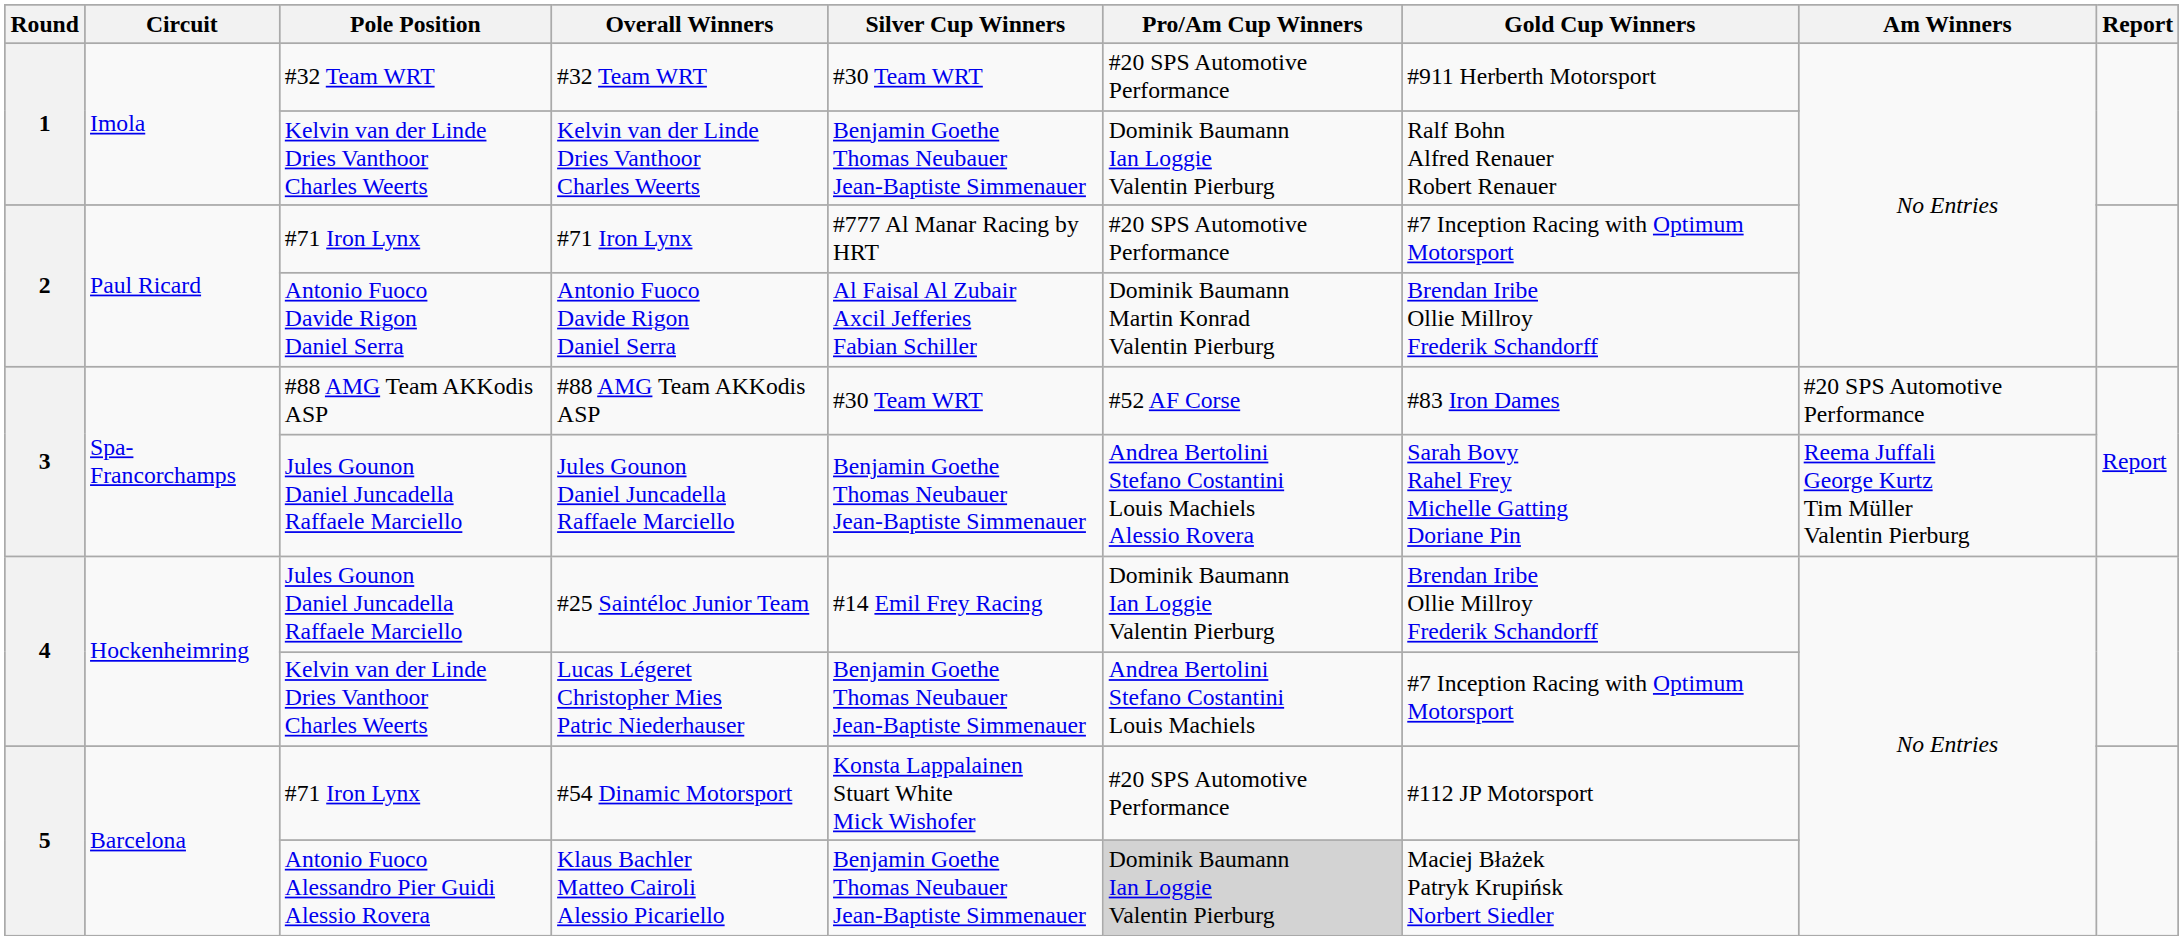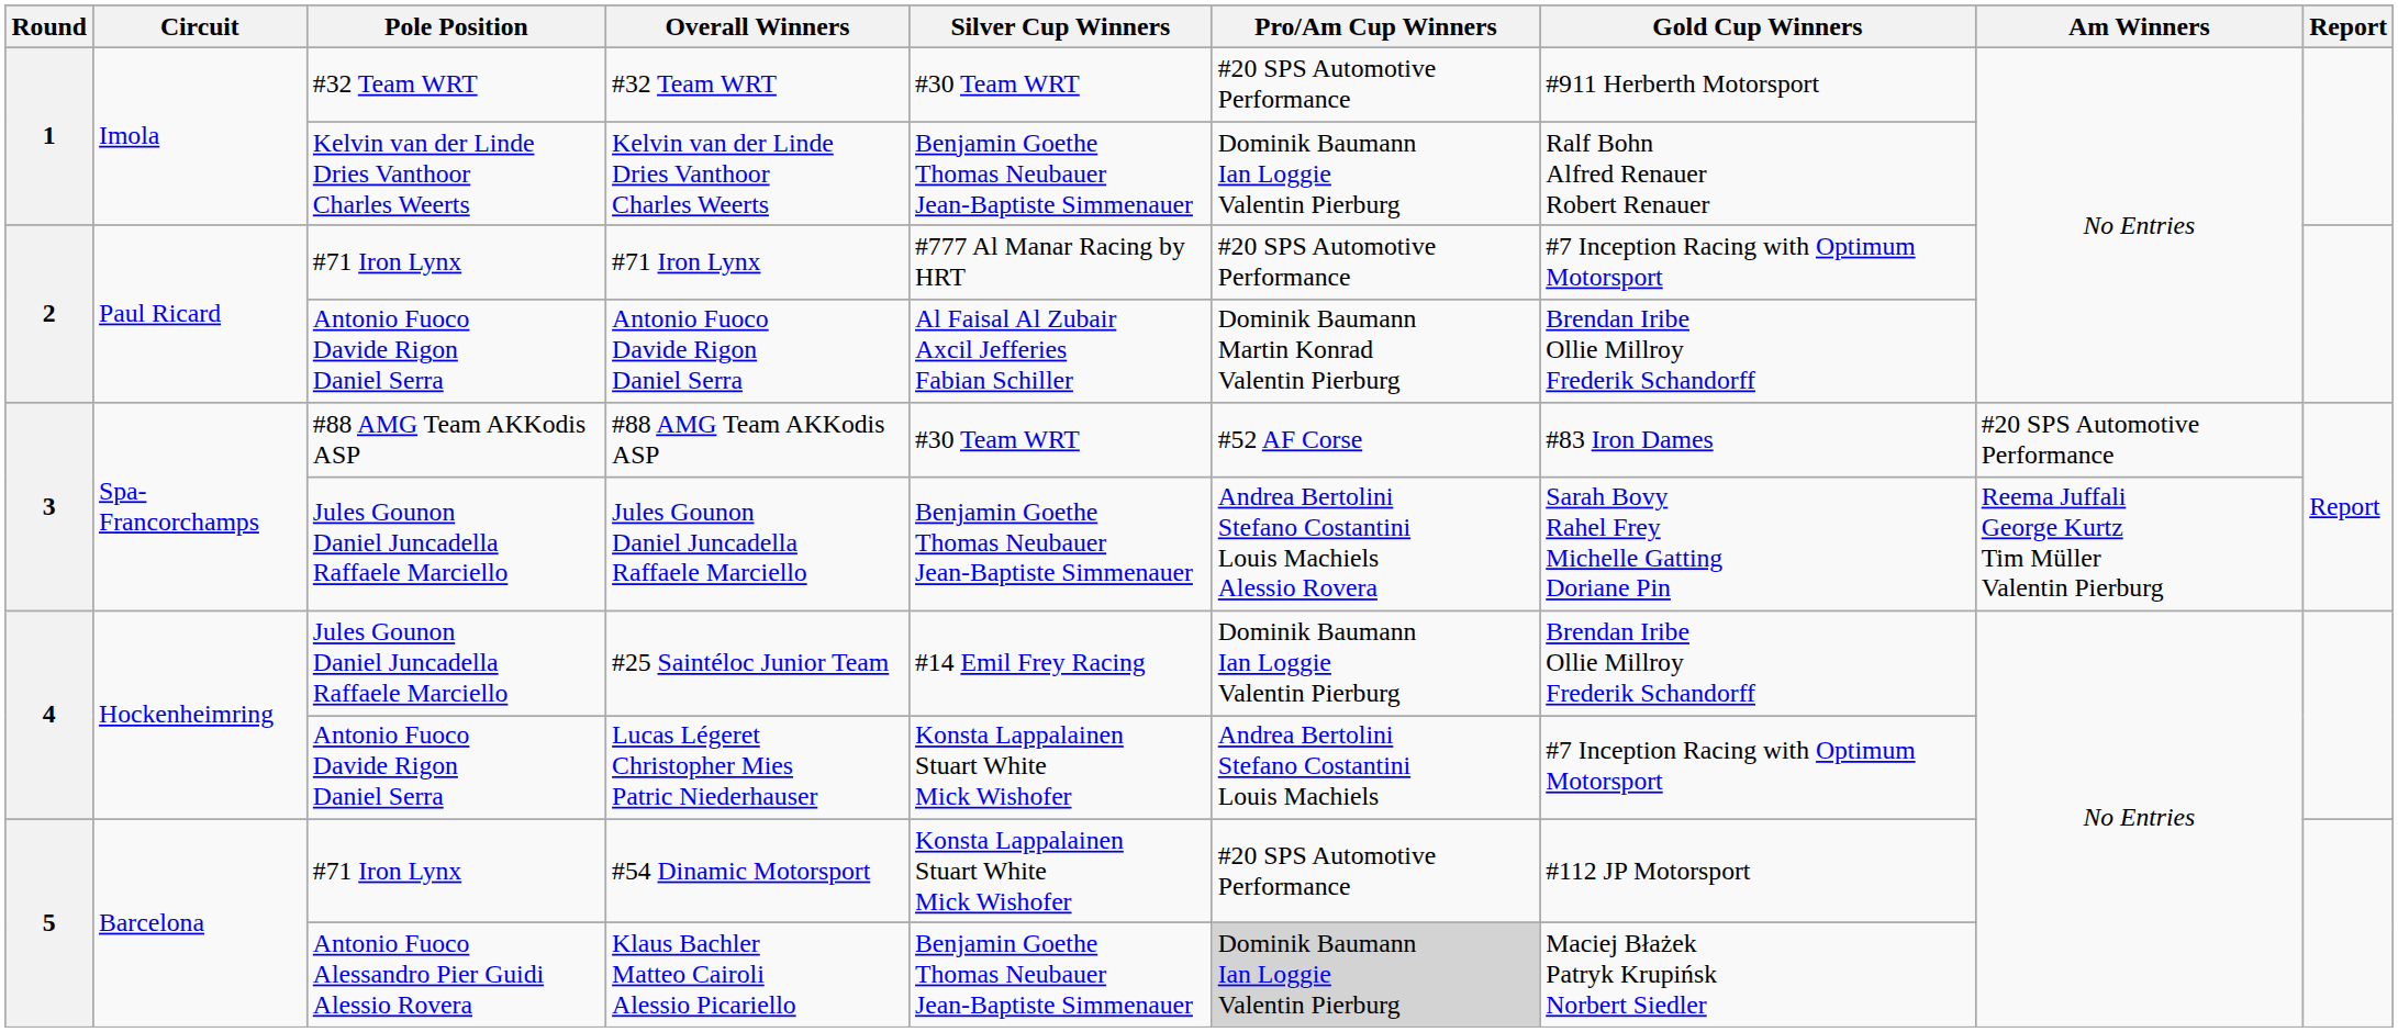Lucas Légeret Christopher Mies Patric Niederhauser | Pole Position: Kelvin van der Linde Dries Vanthoor Charles Weerts -> Antonio Fuoco Davide Rigon Daniel Serra
Lucas Légeret Christopher Mies Patric Niederhauser | Silver Cup Winners: Benjamin Goethe Thomas Neubauer Jean-Baptiste Simmenauer -> Konsta Lappalainen Stuart White Mick Wishofer
